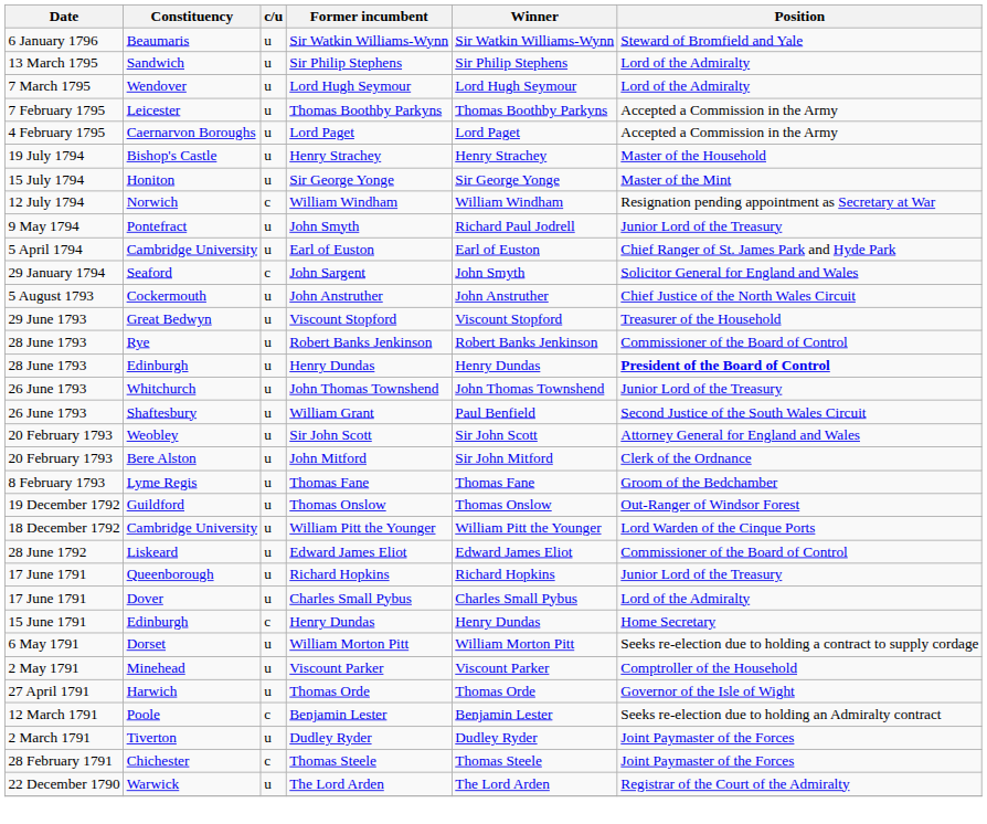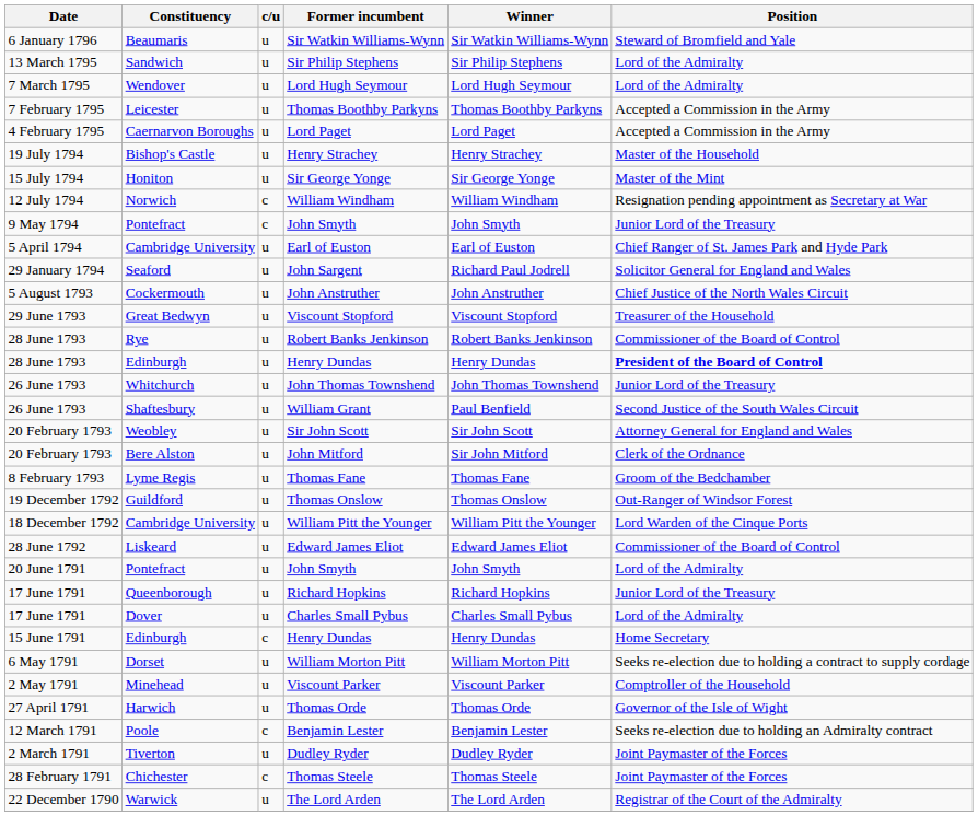9 May 1794 / John Smyth | c/u: u -> c
9 May 1794 / John Smyth | Winner: Richard Paul Jodrell -> John Smyth
John Sargent | c/u: c -> u
John Sargent | Winner: John Smyth -> Richard Paul Jodrell
+ row: 20 June 1791 | Pontefract | u | John Smyth | John Smyth | Lord of the Admiralty
